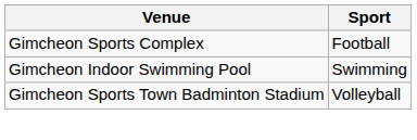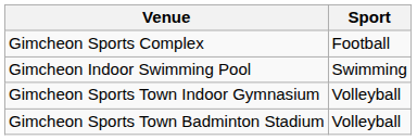+ row: Gimcheon Sports Town Indoor Gymnasium | Volleyball
